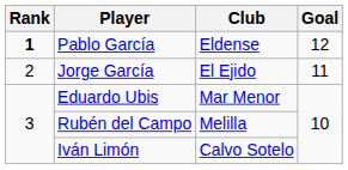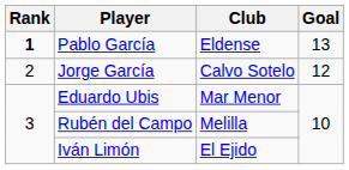Pablo García | Goal: 12 -> 13
Jorge García | Club: El Ejido -> Calvo Sotelo
Jorge García | Goal: 11 -> 12
Iván Limón | Club: Calvo Sotelo -> El Ejido
